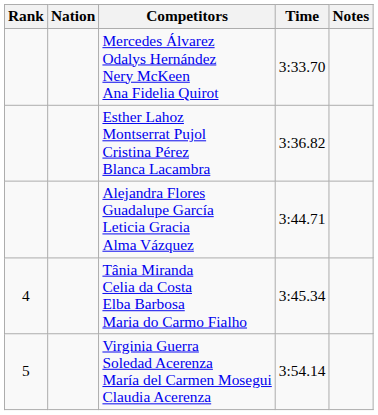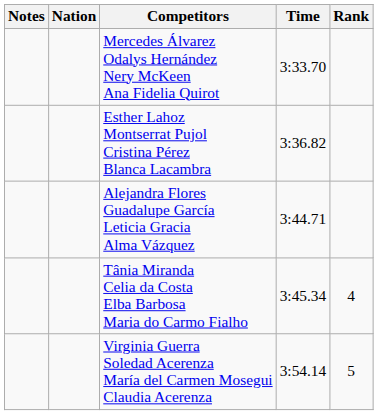columns swapped: Rank <-> Notes
